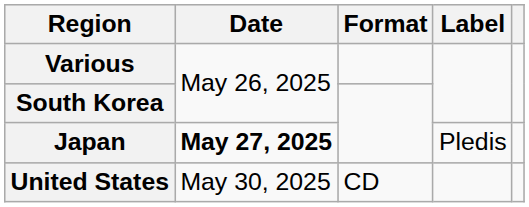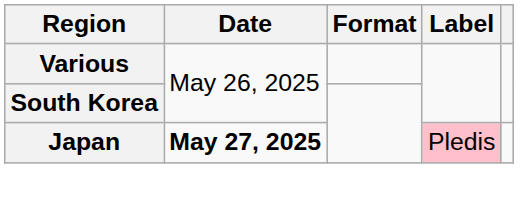Japan | Label: no background -> pink background
- row: United States | May 30, 2025 | CD
